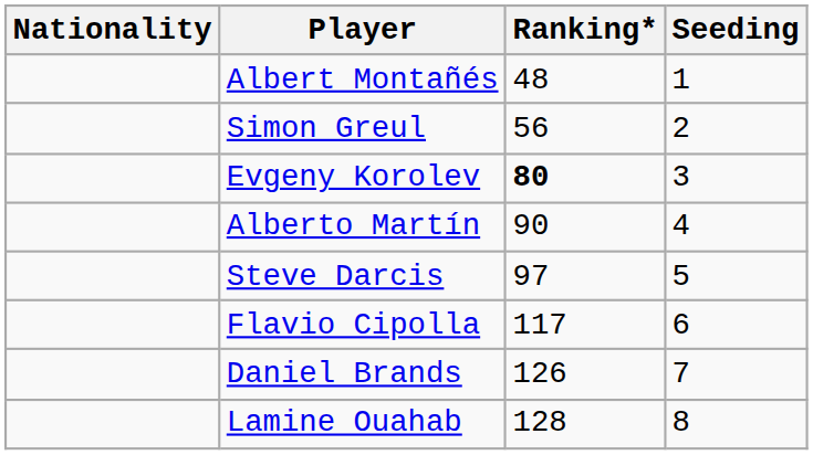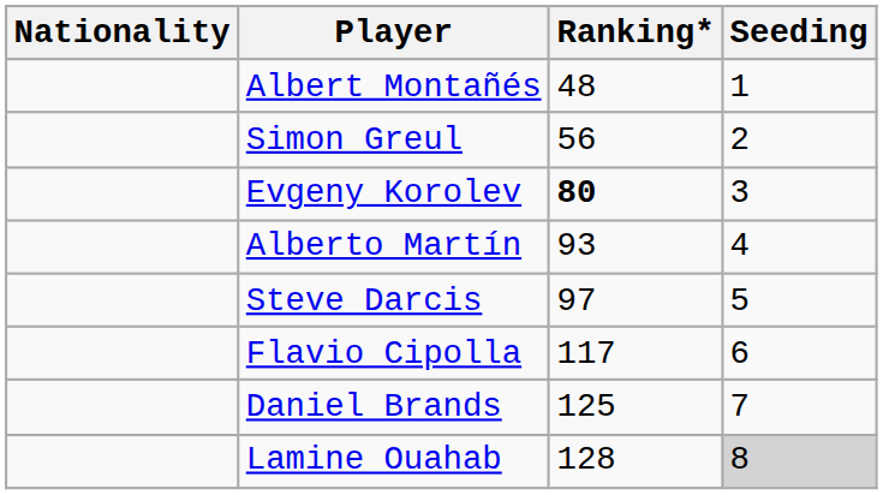Alberto Martín | Ranking*: 90 -> 93
Daniel Brands | Ranking*: 126 -> 125
Lamine Ouahab | Seeding: no background -> lightgrey background
